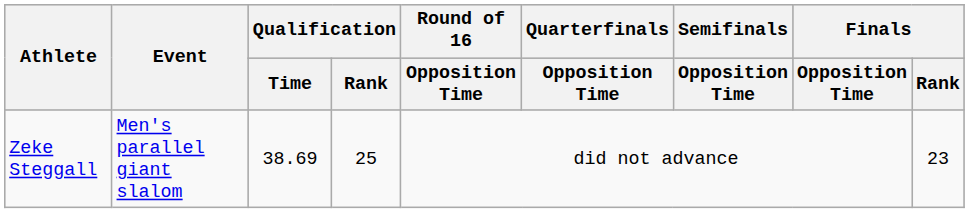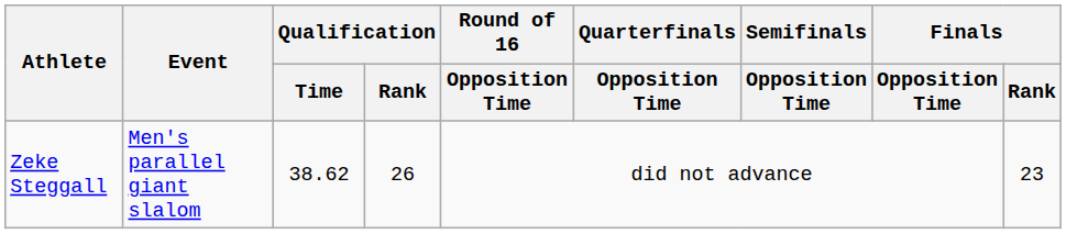Zeke Steggall | Qualification / Time: 38.69 -> 38.62
Zeke Steggall | Qualification / Rank: 25 -> 26
